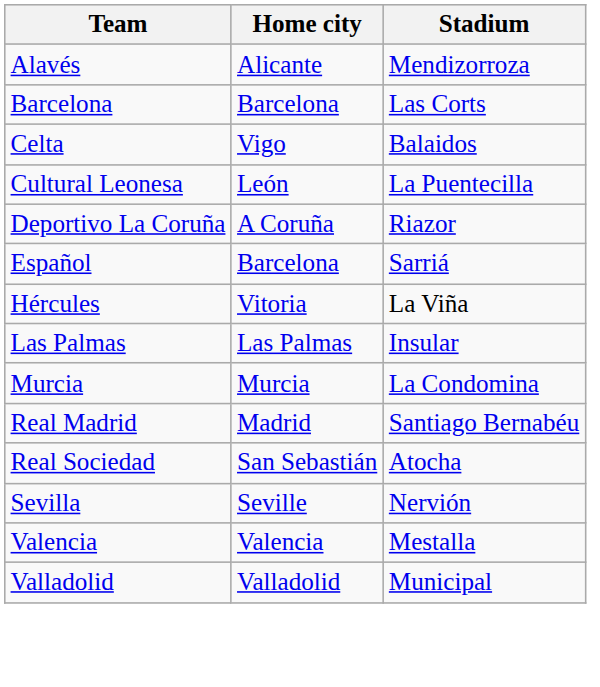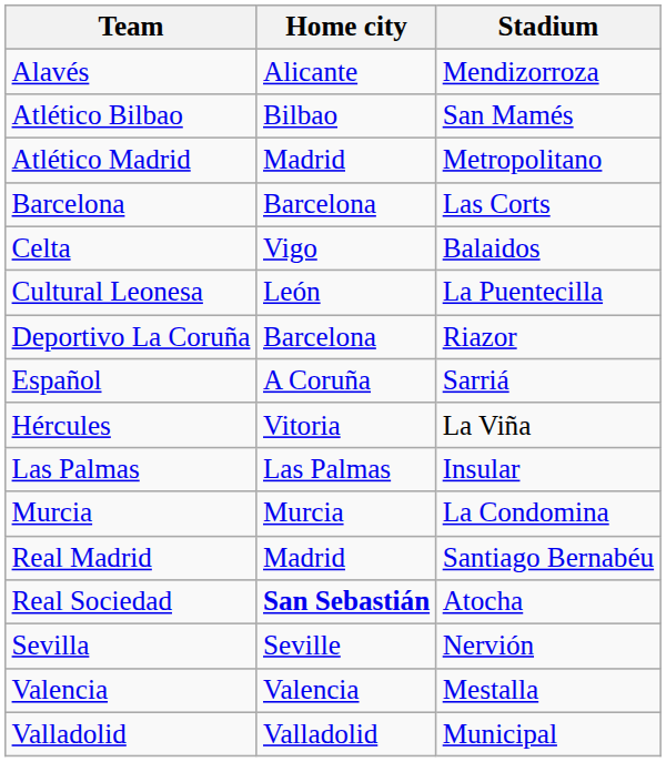+ row: Atlético Bilbao | Bilbao | San Mamés
+ row: Atlético Madrid | Madrid | Metropolitano
Deportivo La Coruña | Home city: A Coruña -> Barcelona
Español | Home city: Barcelona -> A Coruña
Real Sociedad | Home city: normal -> bold
